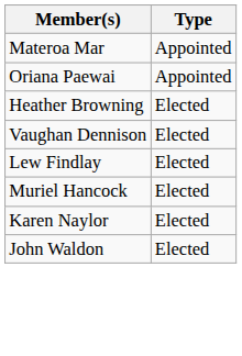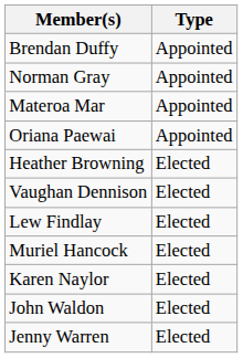+ row: Brendan Duffy | Appointed
+ row: Norman Gray | Appointed
+ row: Jenny Warren | Elected
